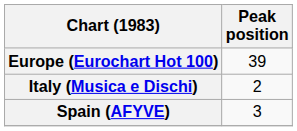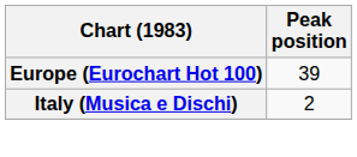- row: Spain (AFYVE) | 3
